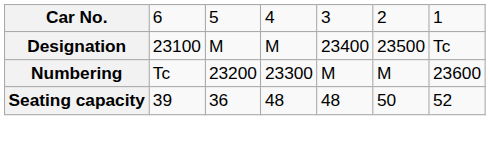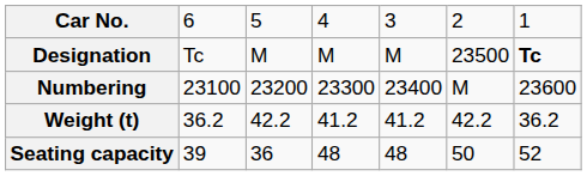Designation | column 2: 23100 -> Tc
Designation | column 5: 23400 -> M
Designation | column 7: normal -> bold
Numbering | column 2: Tc -> 23100
Numbering | column 5: M -> 23400
+ row: Weight (t) | 36.2 | 42.2 | 41.2 | 41.2 | 42.2 | 36.2
